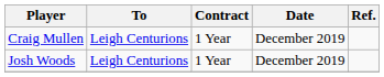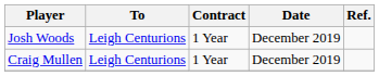rows swapped: Josh Woods <-> Craig Mullen
